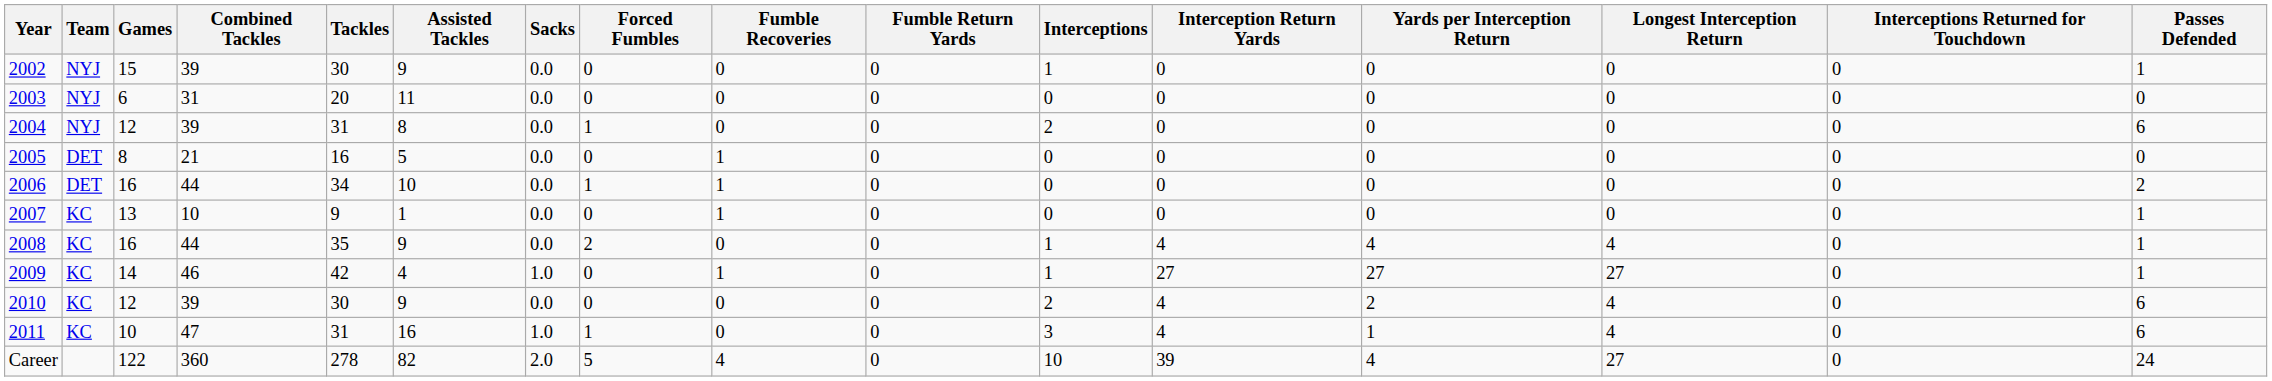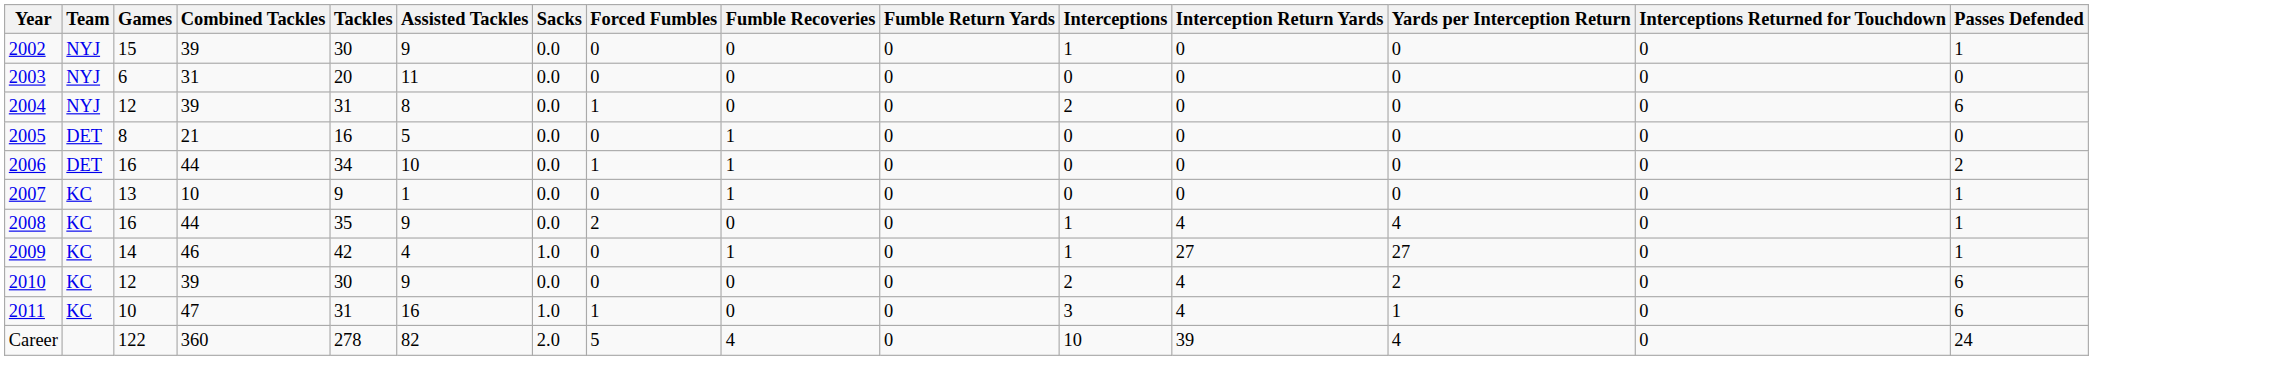- column: Longest Interception Return | 0 | 0 | 0 | 0 | 0 | 0 | 4 | 27 | 4 | 4 | 27
